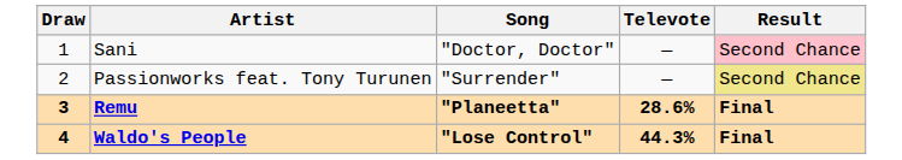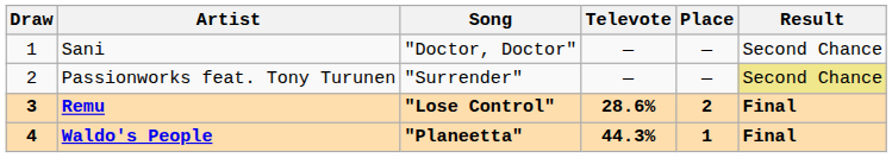+ column: Place | — | — | 2 | 1
Sani | Result: pink background -> no background
Remu | Song: "Planeetta" -> "Lose Control"
Waldo's People | Song: "Lose Control" -> "Planeetta"
